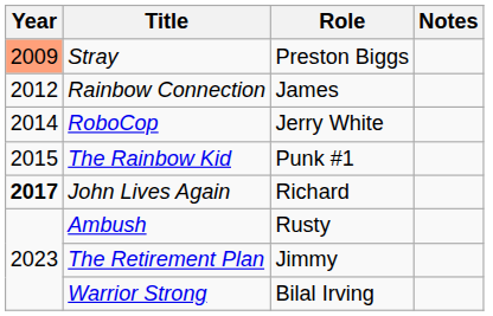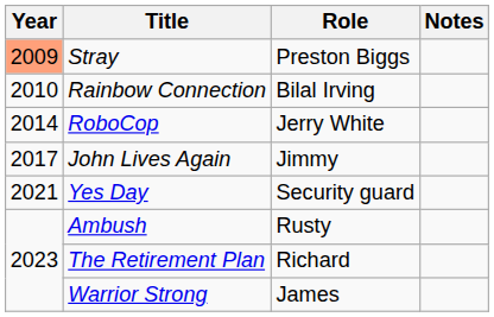Rainbow Connection | Year: 2012 -> 2010
Rainbow Connection | Role: James -> Bilal Irving
- row: 2015 | The Rainbow Kid | Punk #1
John Lives Again | Year: bold -> normal
John Lives Again | Role: Richard -> Jimmy
+ row: 2021 | Yes Day | Security guard
The Retirement Plan | Role: Jimmy -> Richard
Warrior Strong | Role: Bilal Irving -> James
